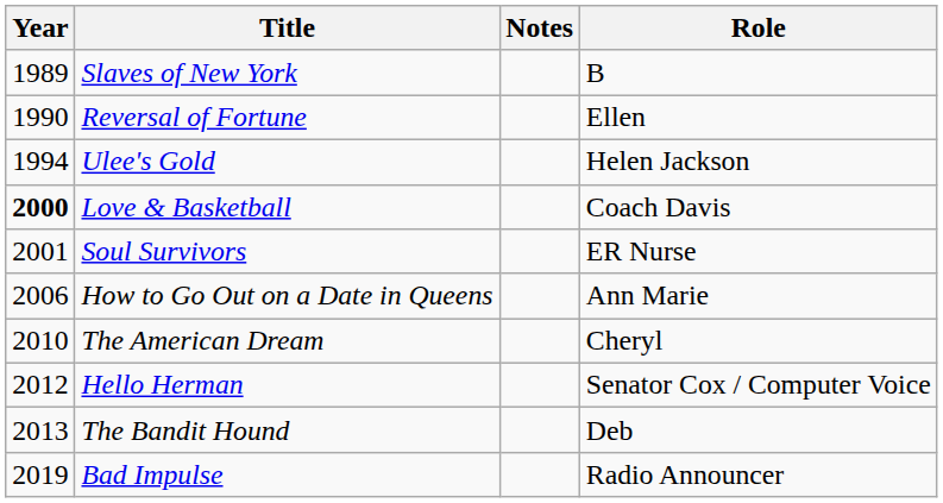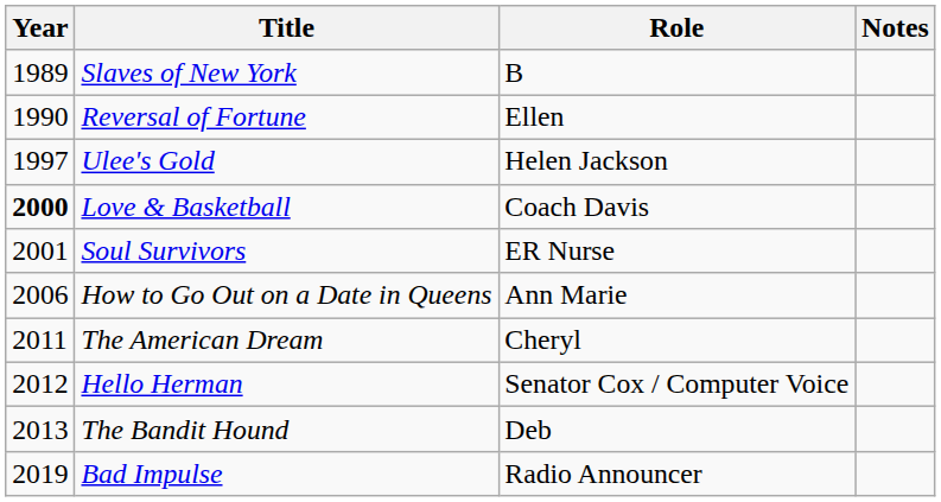columns swapped: Role <-> Notes
Ulee's Gold | Year: 1994 -> 1997
The American Dream | Year: 2010 -> 2011
